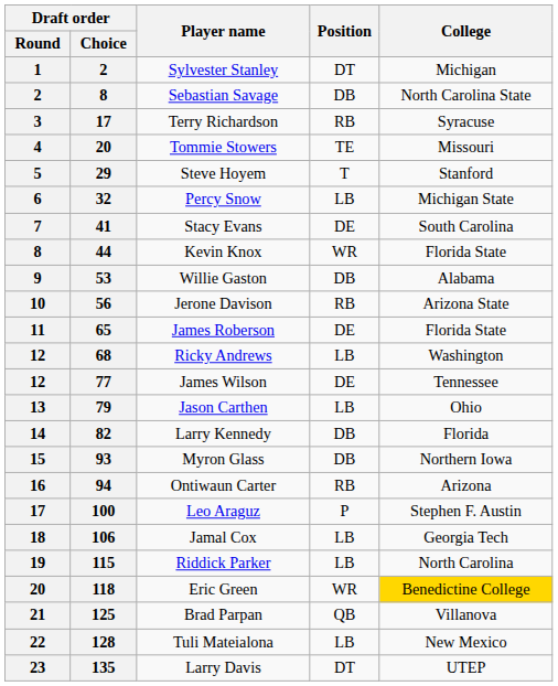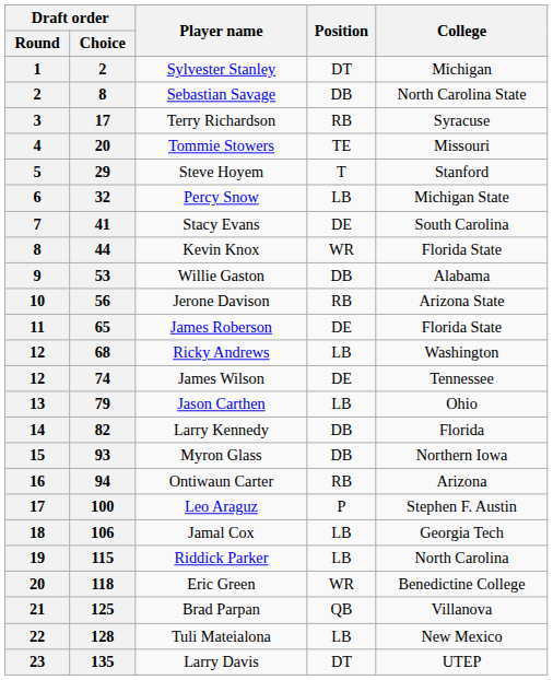James Wilson | Draft order / Choice: 77 -> 74
Eric Green | College: gold background -> no background
